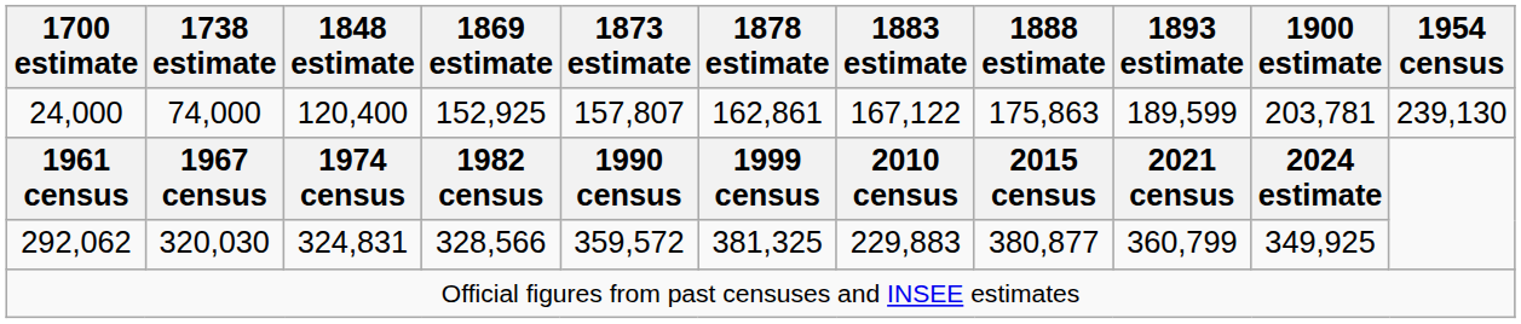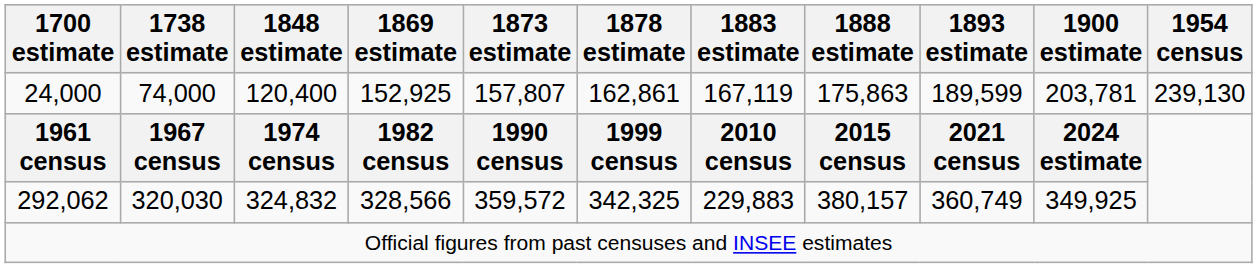24,000 | 1883 estimate: 167,122 -> 167,119
292,062 | 1848 estimate: 324,831 -> 324,832
292,062 | 1878 estimate: 381,325 -> 342,325
292,062 | 1888 estimate: 380,877 -> 380,157
292,062 | 1893 estimate: 360,799 -> 360,749
